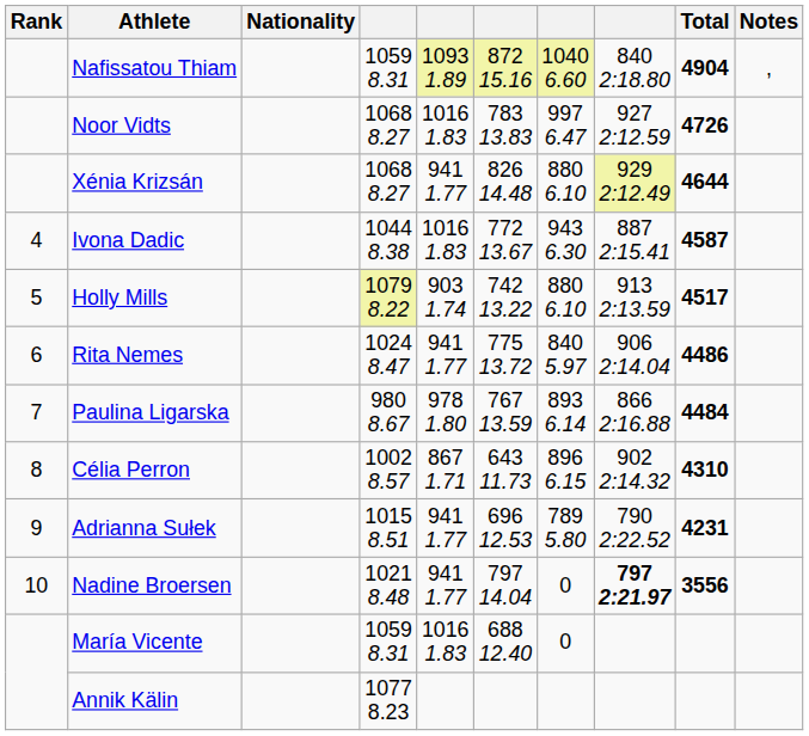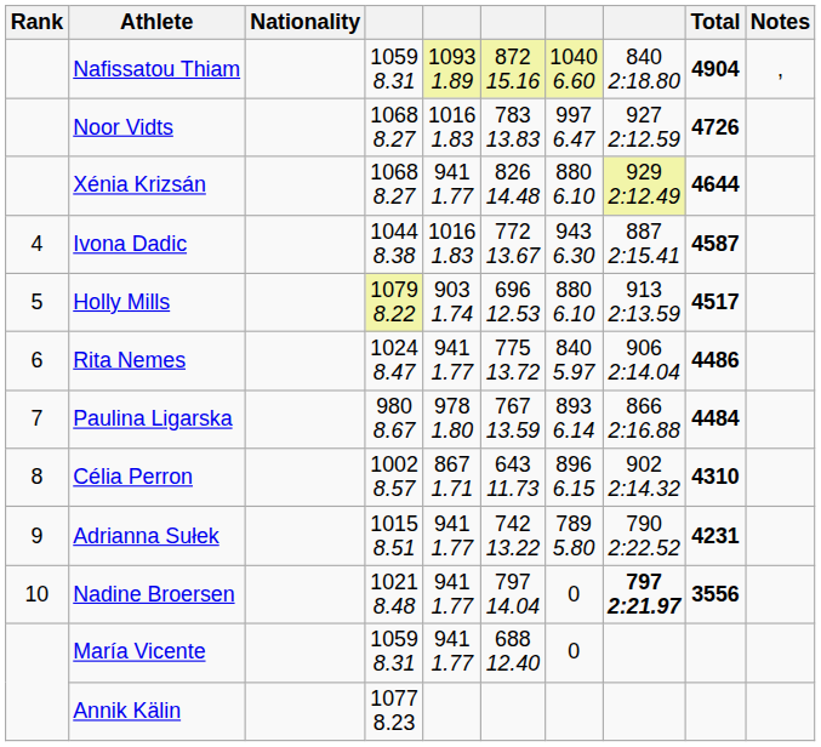Holly Mills | column 6: 742 13.22 -> 696 12.53
Adrianna Sułek | column 6: 696 12.53 -> 742 13.22
María Vicente | column 5: 1016 1.83 -> 941 1.77
